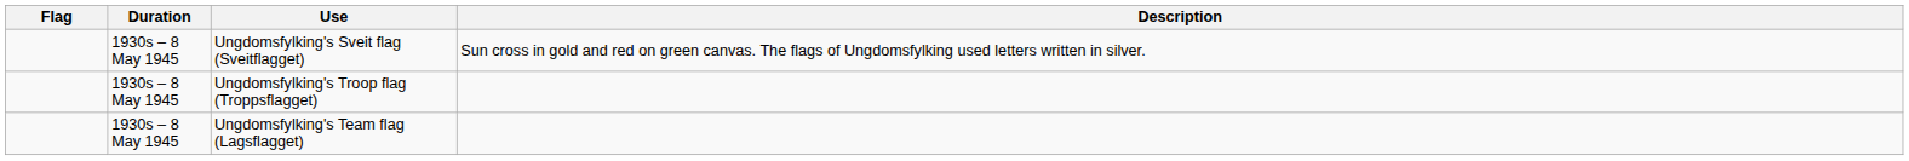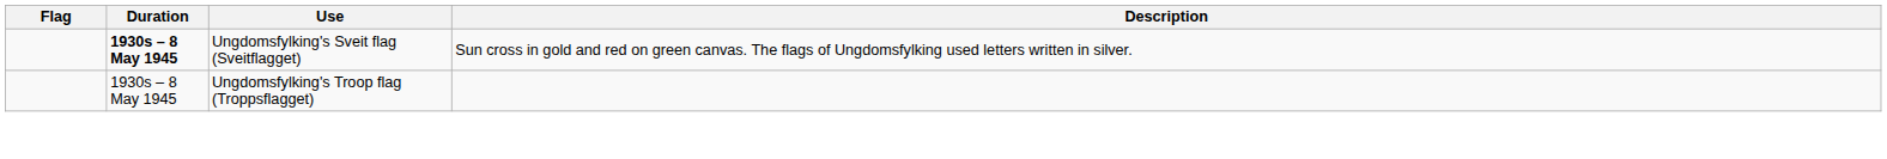Ungdomsfylking's Sveit flag (Sveitflagget) | Duration: normal -> bold
- row: 1930s – 8 May 1945 | Ungdomsfylking's Team flag (Lagsflagget)
